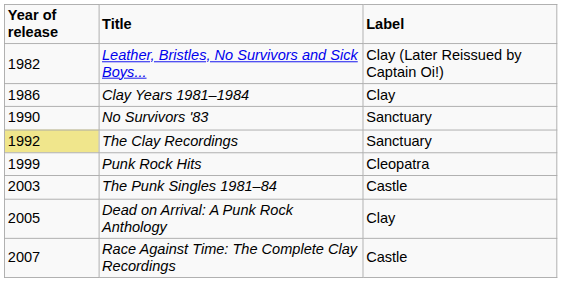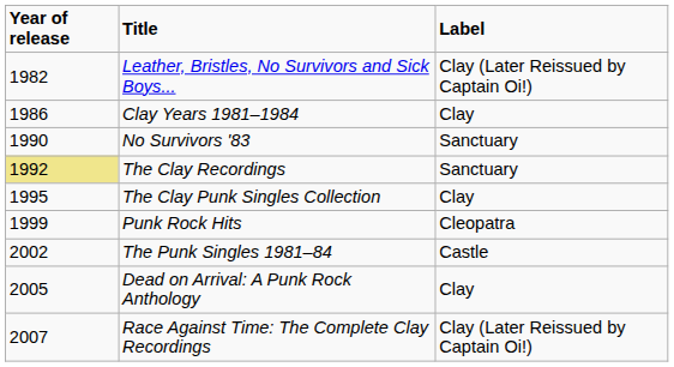+ row: 1995 | The Clay Punk Singles Collection | Clay
The Punk Singles 1981–84 | Year of release: 2003 -> 2002
Race Against Time: The Complete Clay Recordings | Label: Castle -> Clay (Later Reissued by Captain Oi!)
